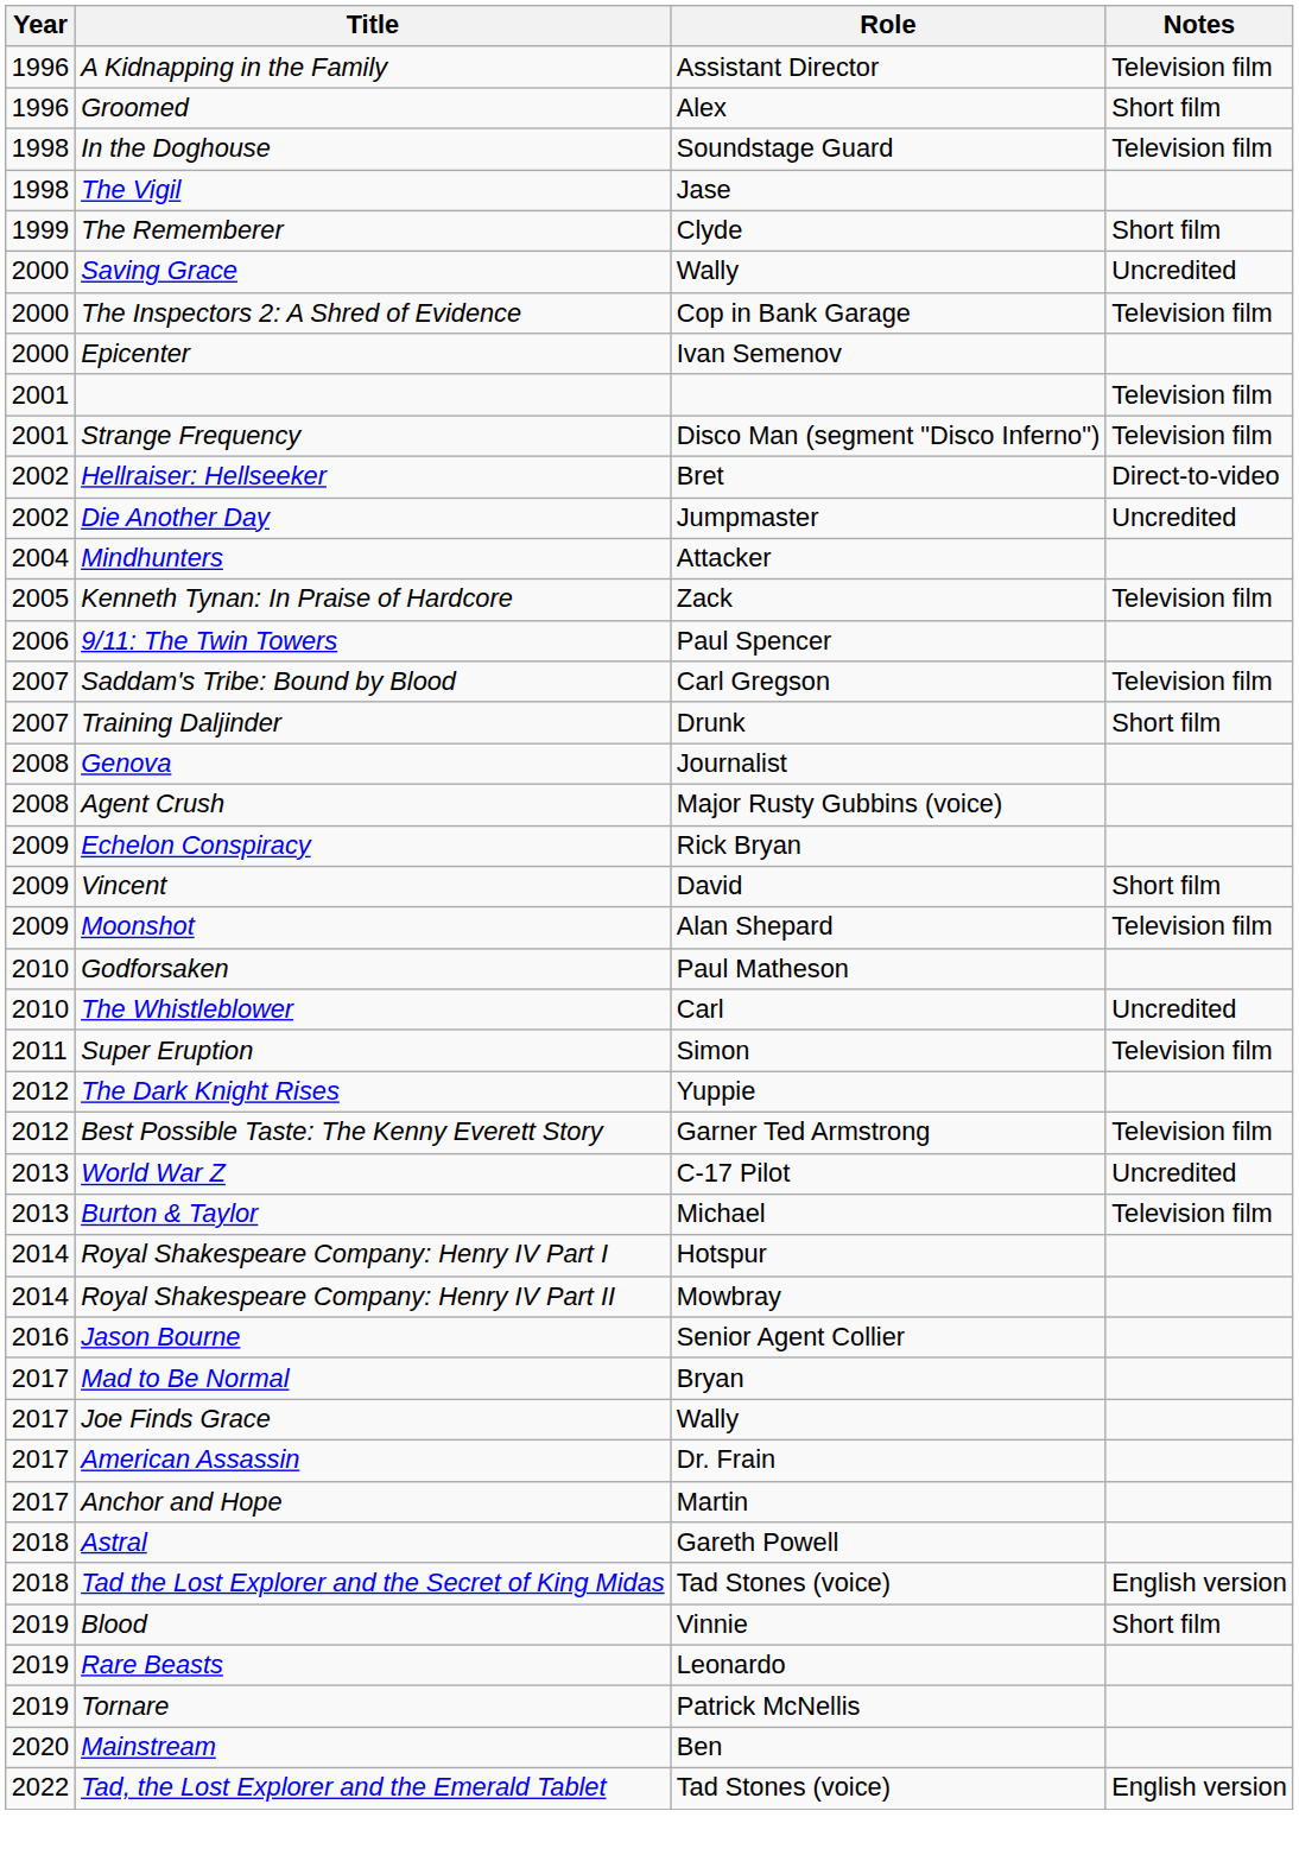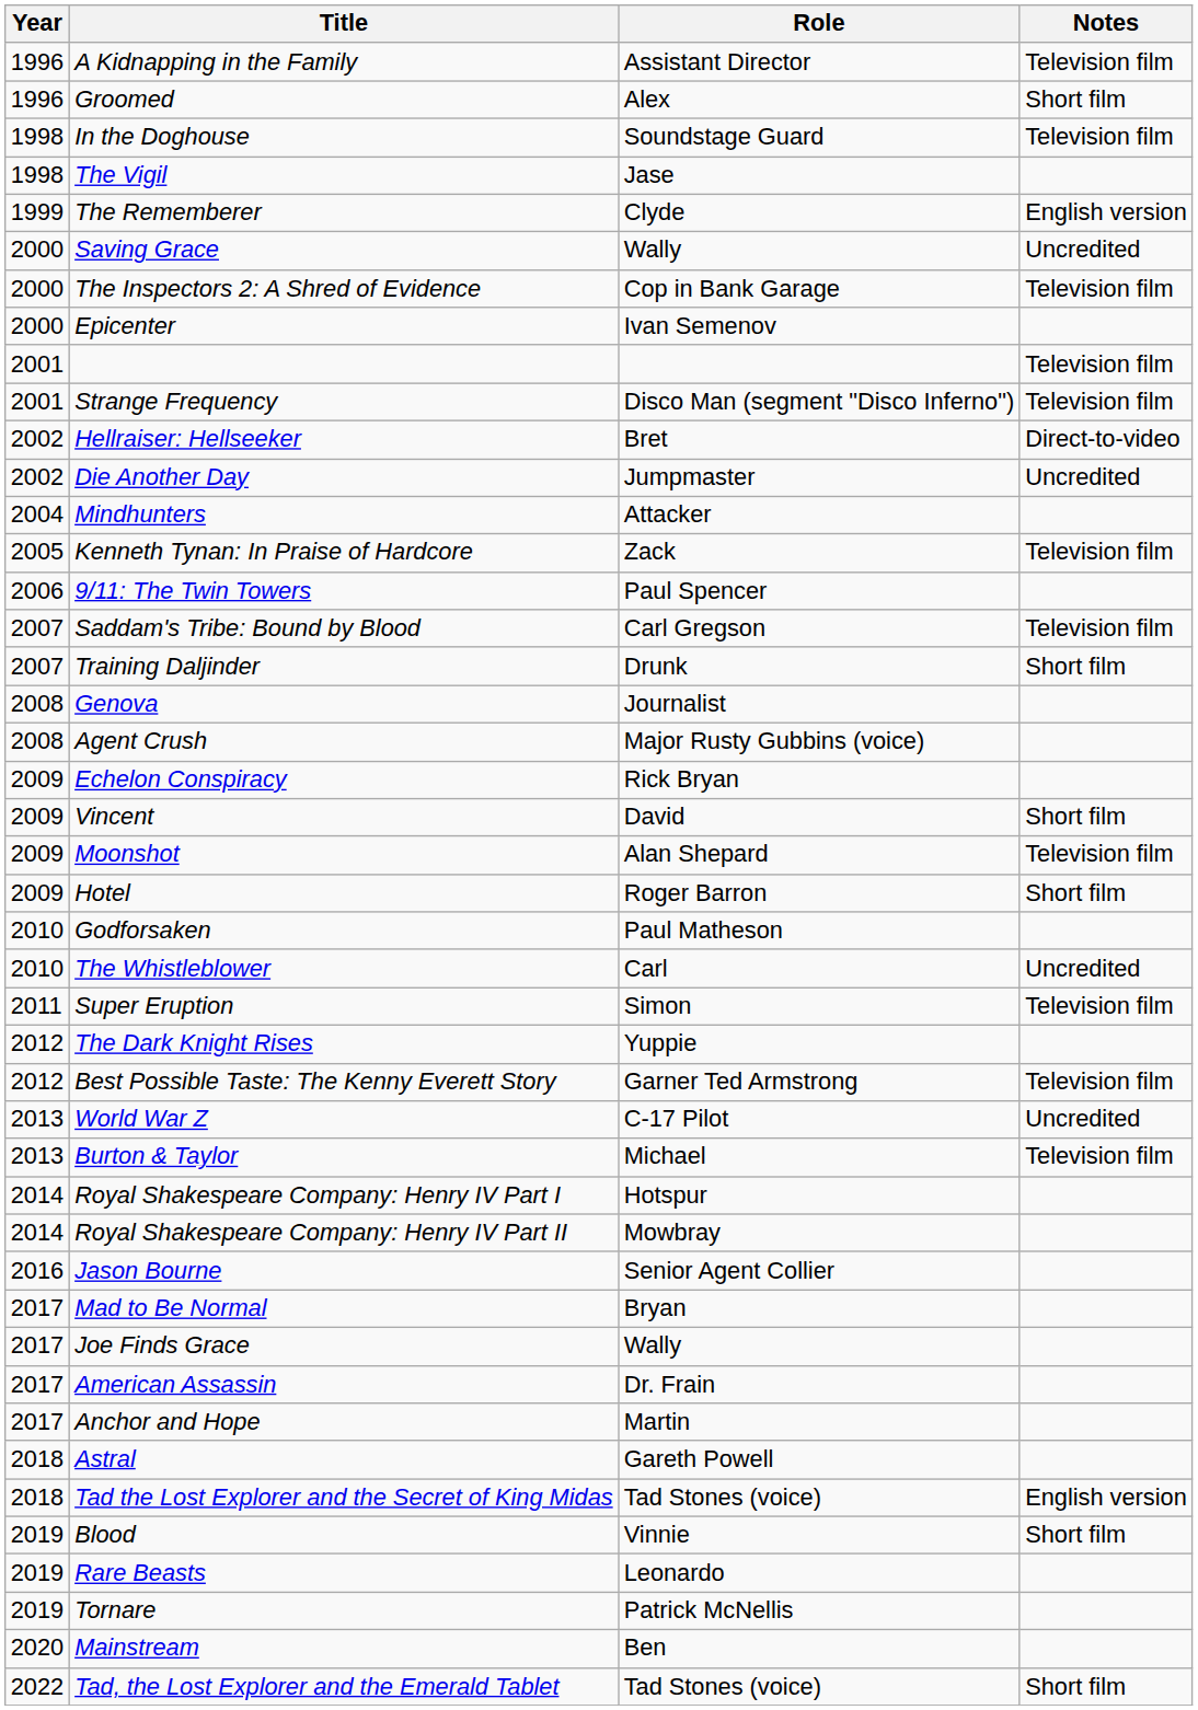The Rememberer | Notes: Short film -> English version
+ row: 2009 | Hotel | Roger Barron | Short film
Tad, the Lost Explorer and the Emerald Tablet | Notes: English version -> Short film
